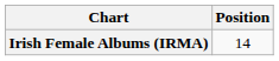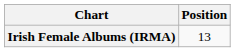Irish Female Albums (IRMA) | Position: 14 -> 13
